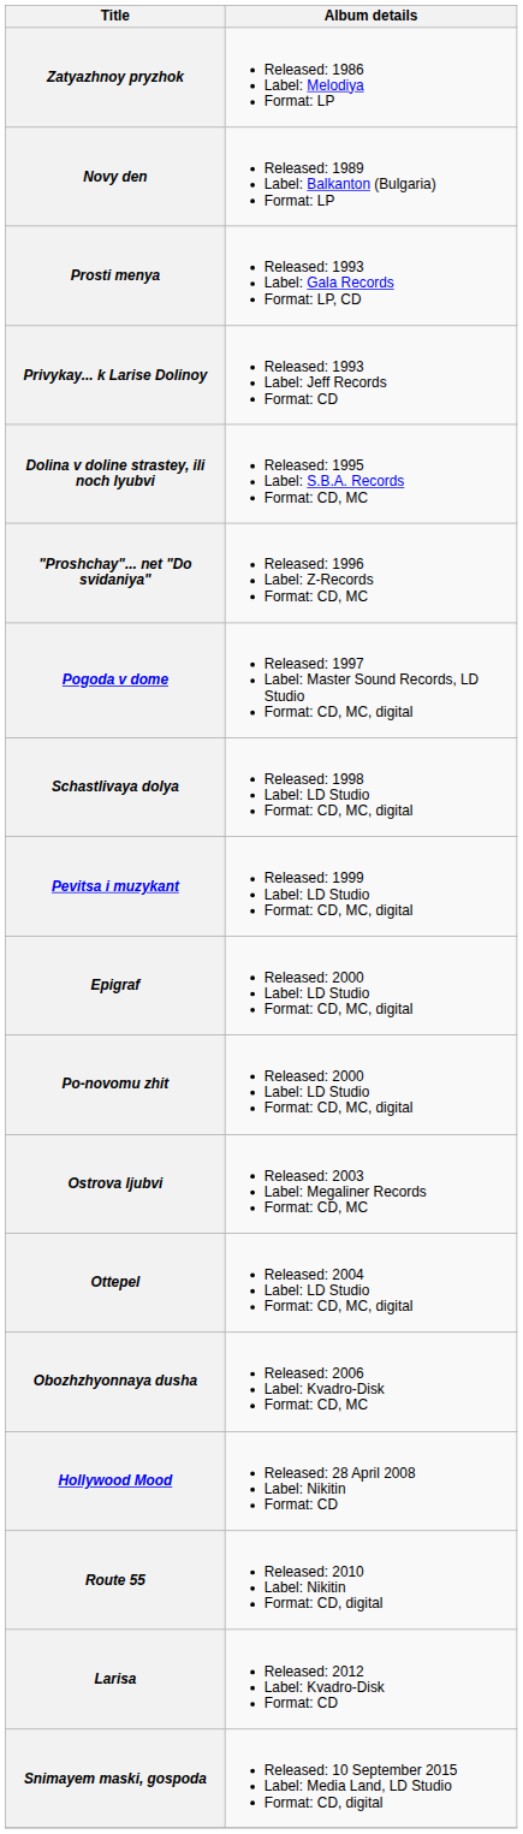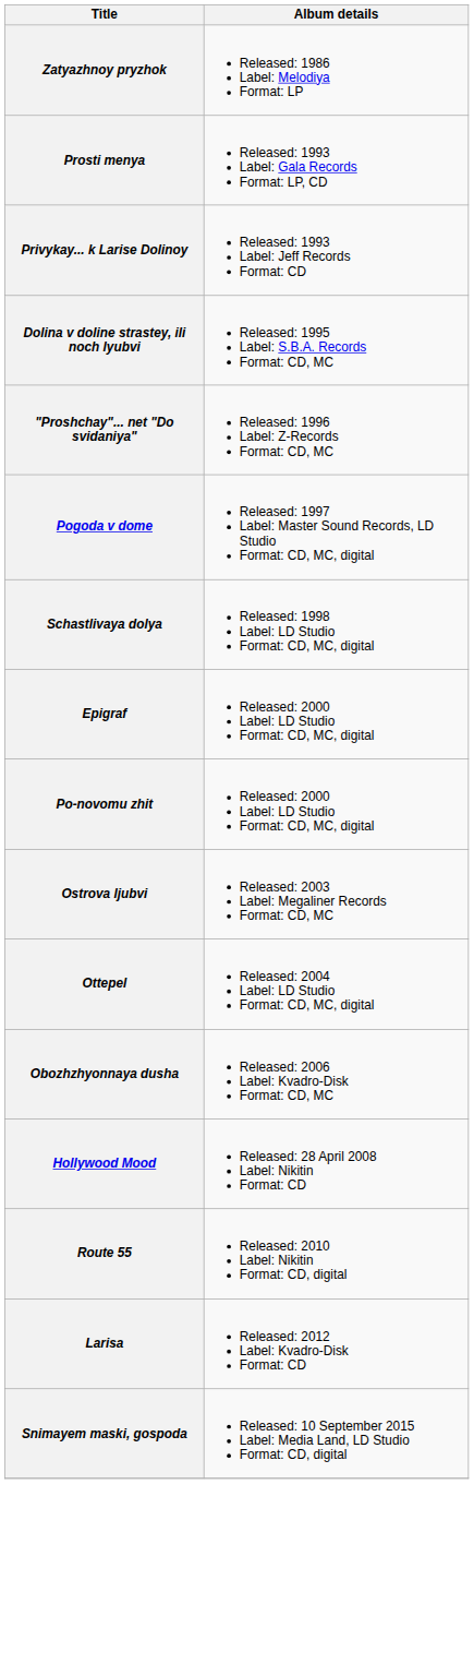- row: Novy den | Released: 1989 Label: Balkanton (Bulgaria) Format: LP
- row: Pevitsa i muzykant | Released: 1999 Label: LD Studio Format: CD, MC, digital
